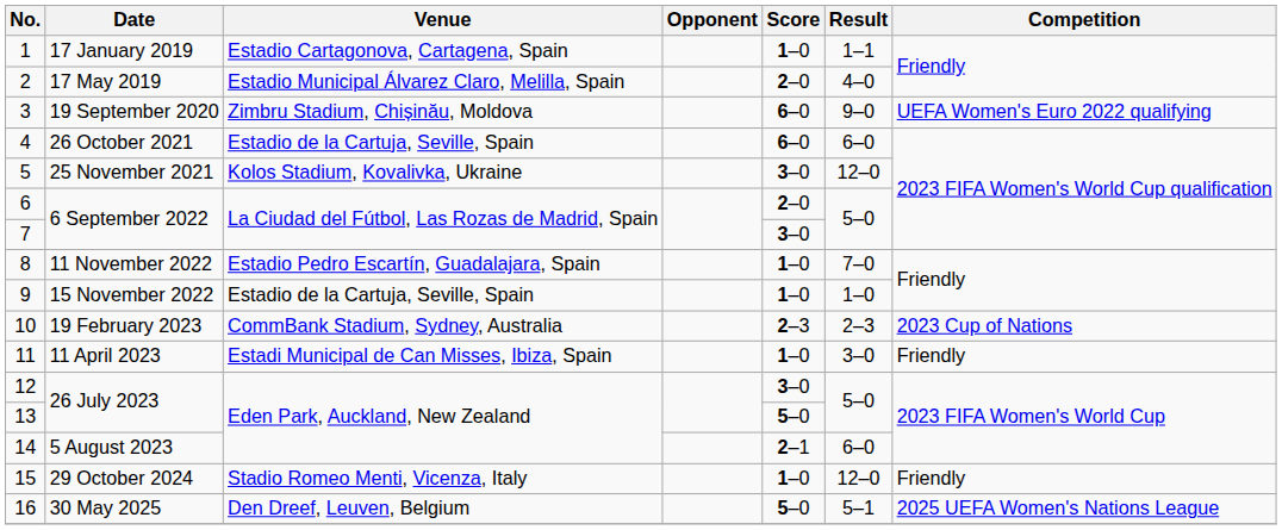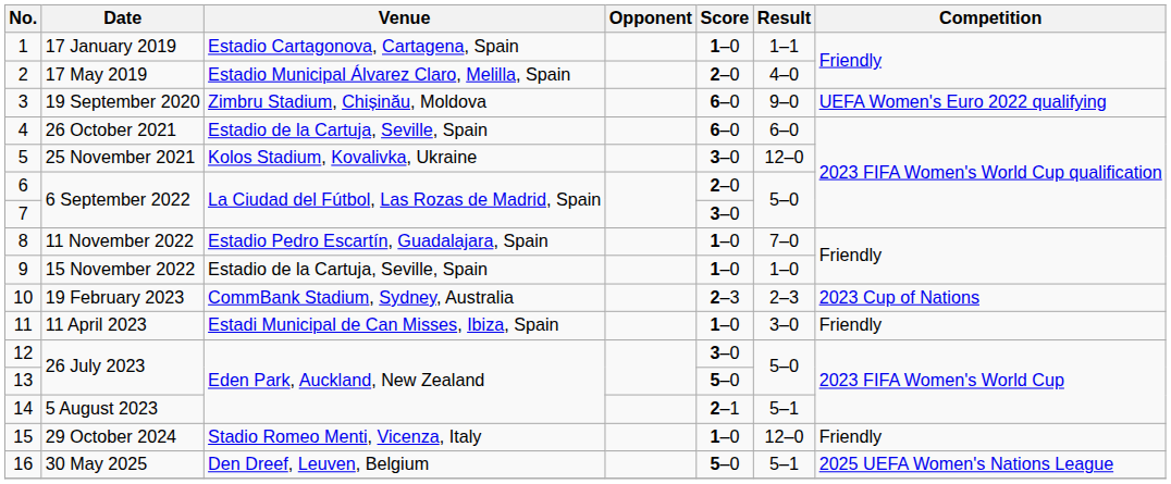14 | Result: 6–0 -> 5–1
